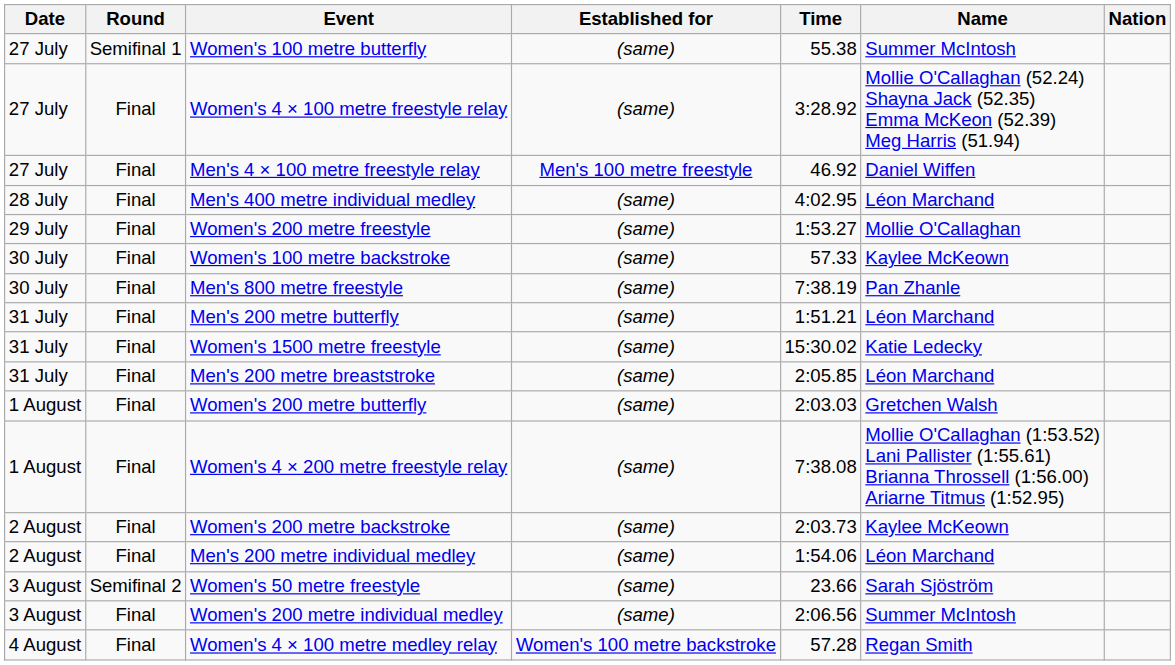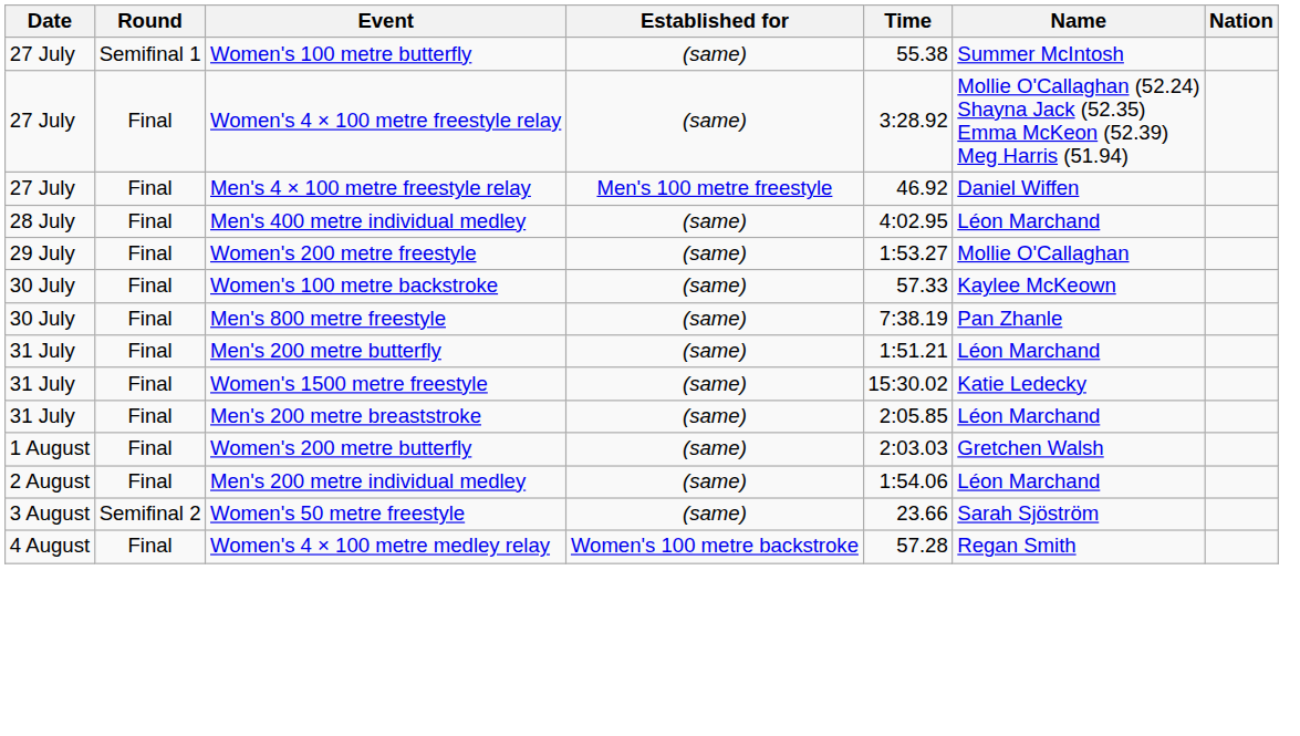- row: 1 August | Final | Women's 4 × 200 metre freestyle relay | (same) | 7:38.08 | Mollie O'Callaghan (1:53.52) Lani Pallister (1:55.61) Brianna Throssell (1:56.00) Ariarne Titmus (1:52.95)
- row: 2 August | Final | Women's 200 metre backstroke | (same) | 2:03.73 | Kaylee McKeown
- row: 3 August | Final | Women's 200 metre individual medley | (same) | 2:06.56 | Summer McIntosh
